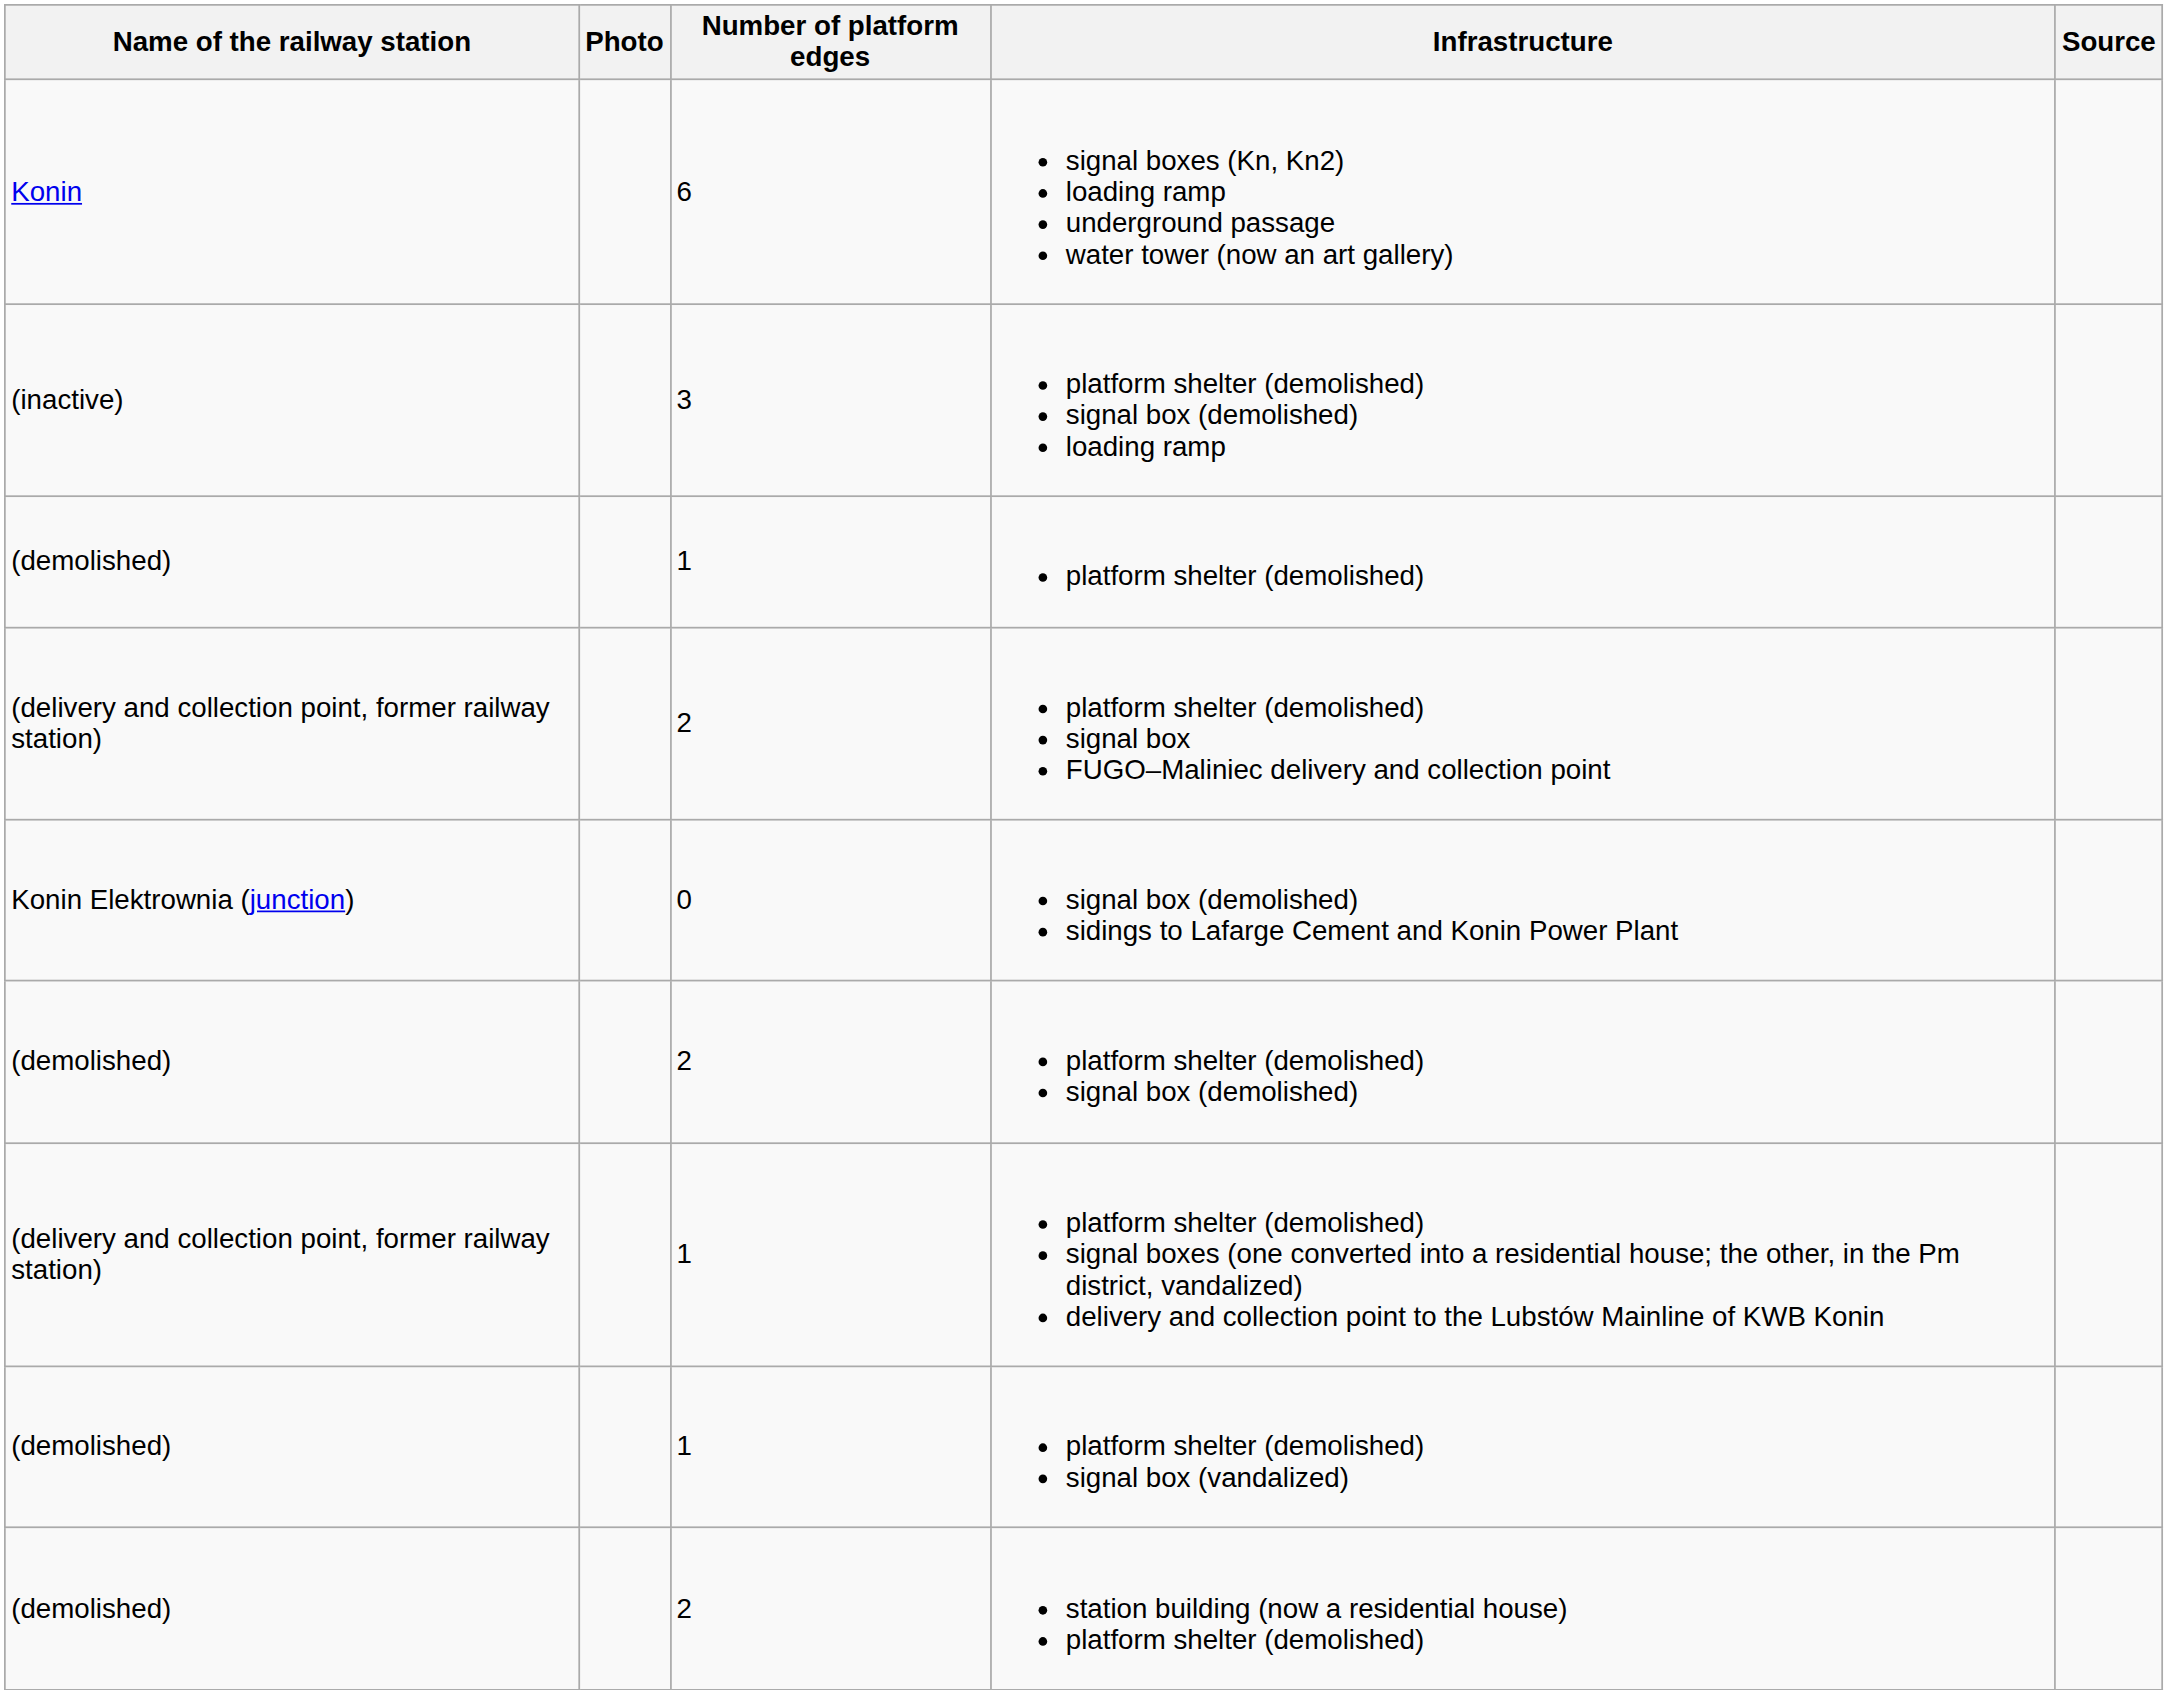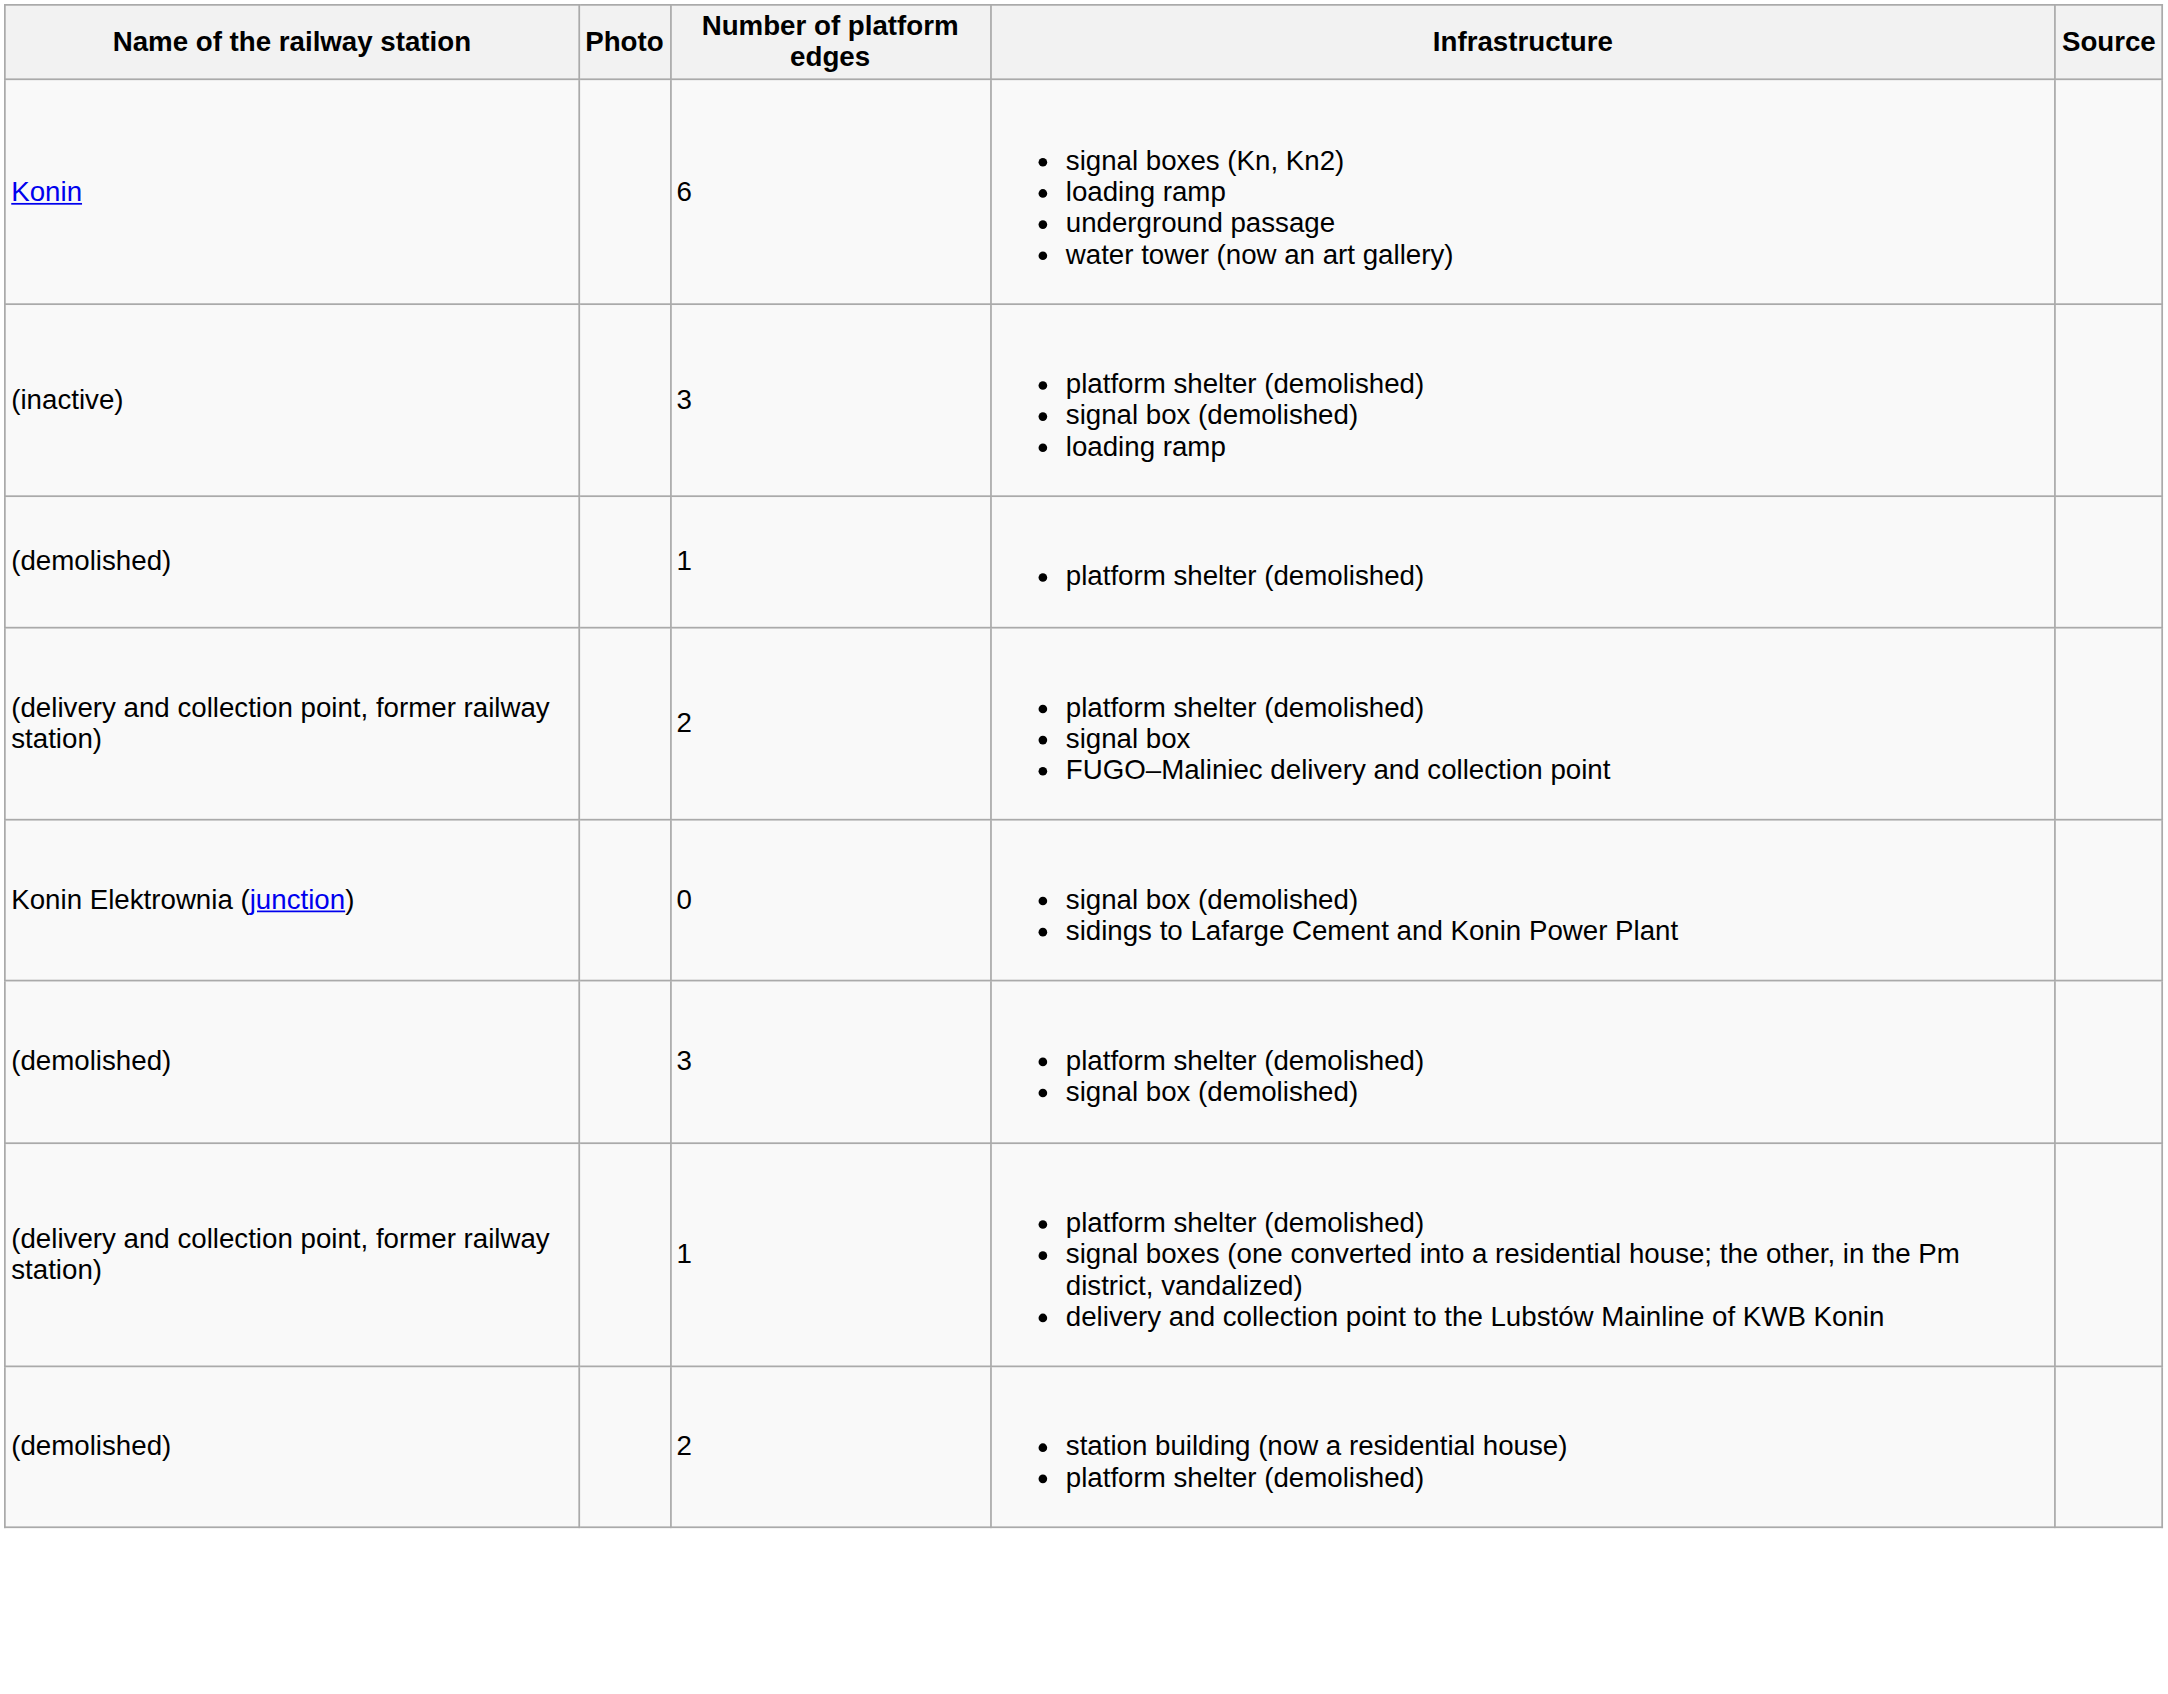platform shelter (demolished) signal box (demolished) | Number of platform edges: 2 -> 3
- row: (demolished) | 1 | platform shelter (demolished) signal box (vandalized)
